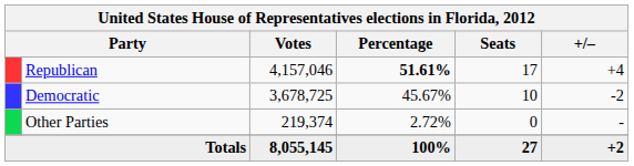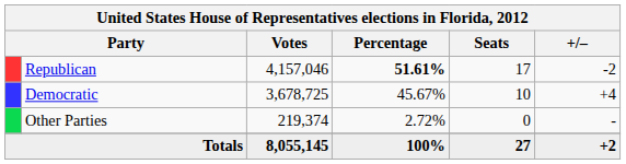Republican | +/–: +4 -> -2
Democratic | +/–: -2 -> +4
